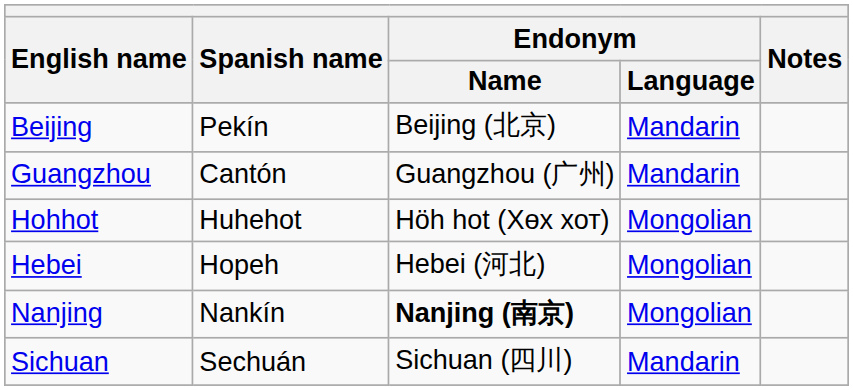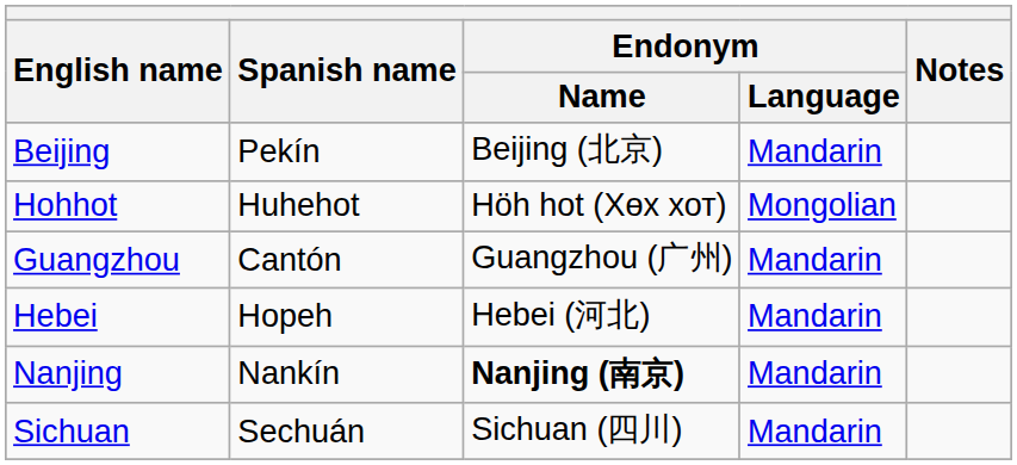rows swapped: Guangzhou <-> Hohhot
Hebei | Endonym / Language: Mongolian -> Mandarin
Nanjing | Endonym / Language: Mongolian -> Mandarin
